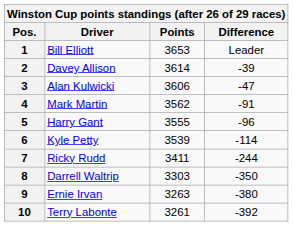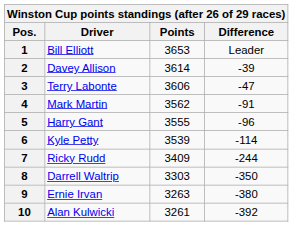3 | Driver: Alan Kulwicki -> Terry Labonte
7 | Points: 3411 -> 3409
10 | Driver: Terry Labonte -> Alan Kulwicki
